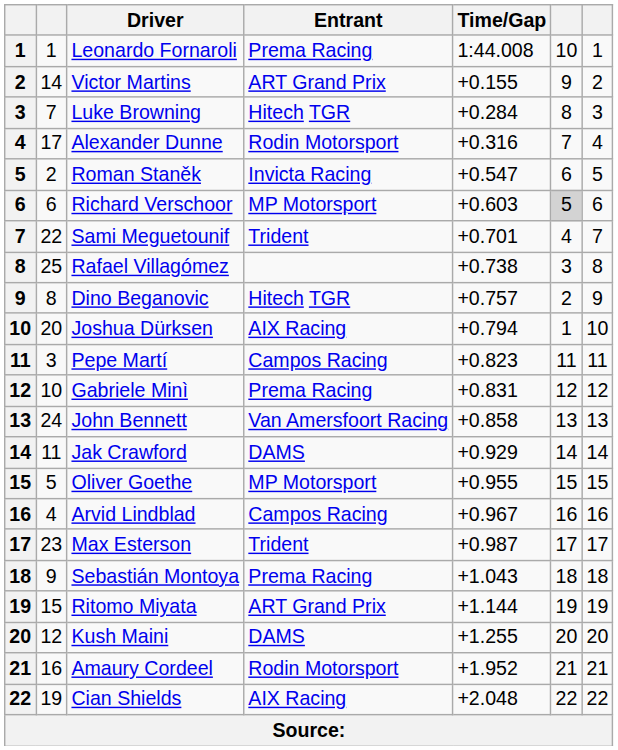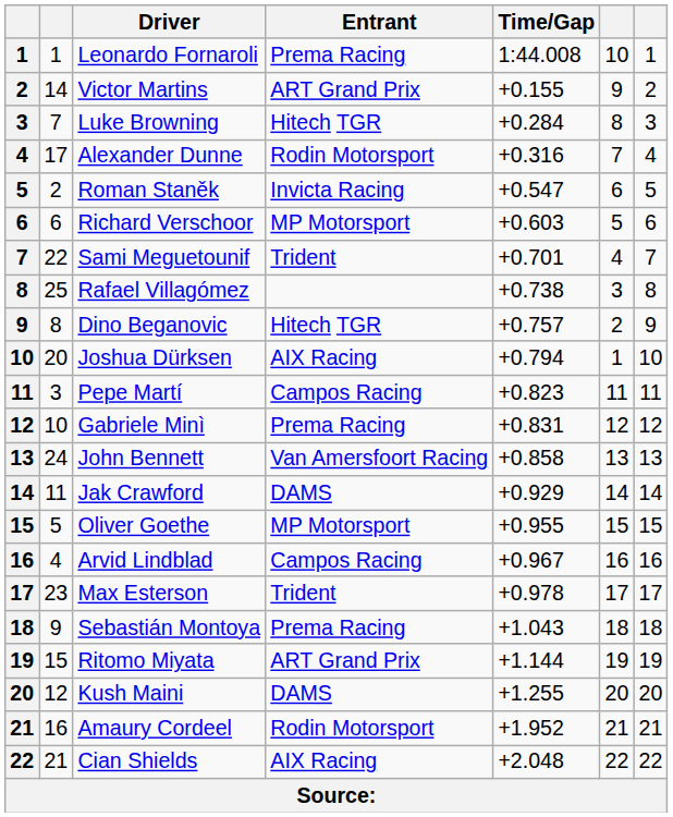Richard Verschoor | column 6: lightgrey background -> no background
Max Esterson | Time/Gap: +0.987 -> +0.978
Cian Shields | column 2: 19 -> 21
